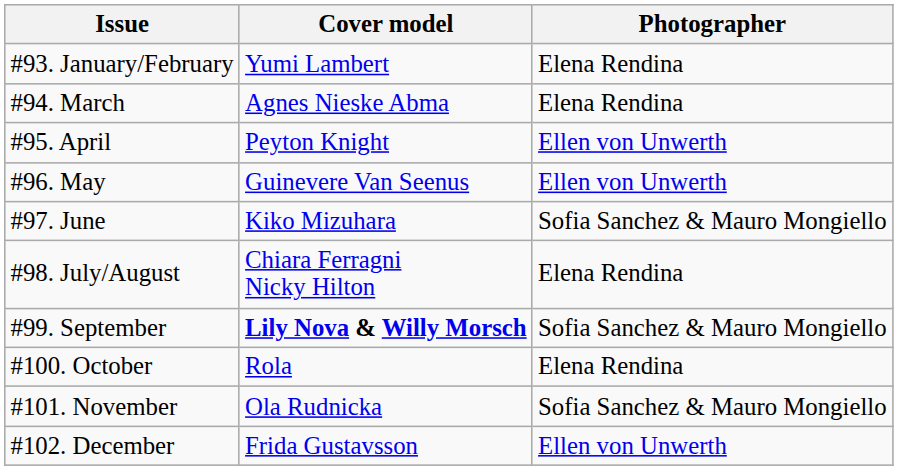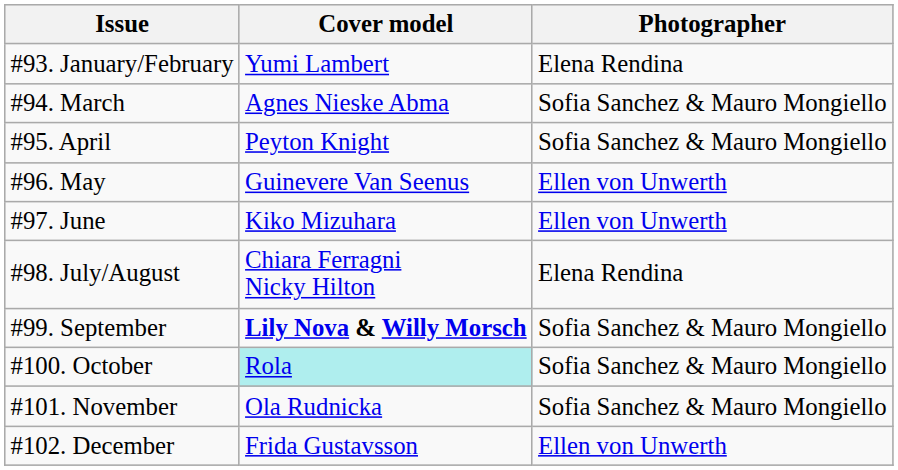#94. March | Photographer: Elena Rendina -> Sofia Sanchez & Mauro Mongiello
#95. April | Photographer: Ellen von Unwerth -> Sofia Sanchez & Mauro Mongiello
#97. June | Photographer: Sofia Sanchez & Mauro Mongiello -> Ellen von Unwerth
#100. October | Cover model: no background -> paleturquoise background
#100. October | Photographer: Elena Rendina -> Sofia Sanchez & Mauro Mongiello
